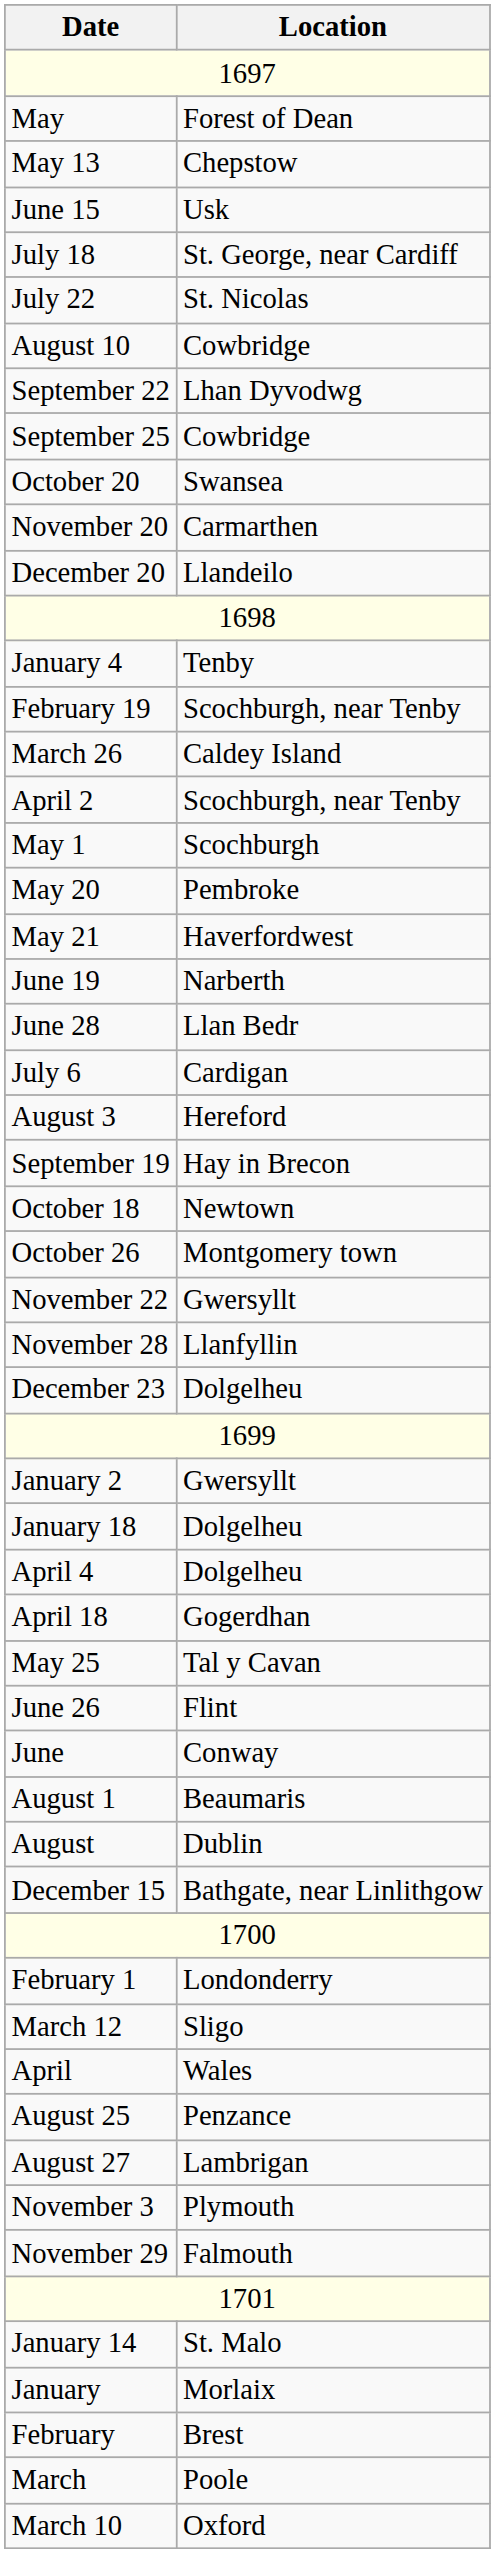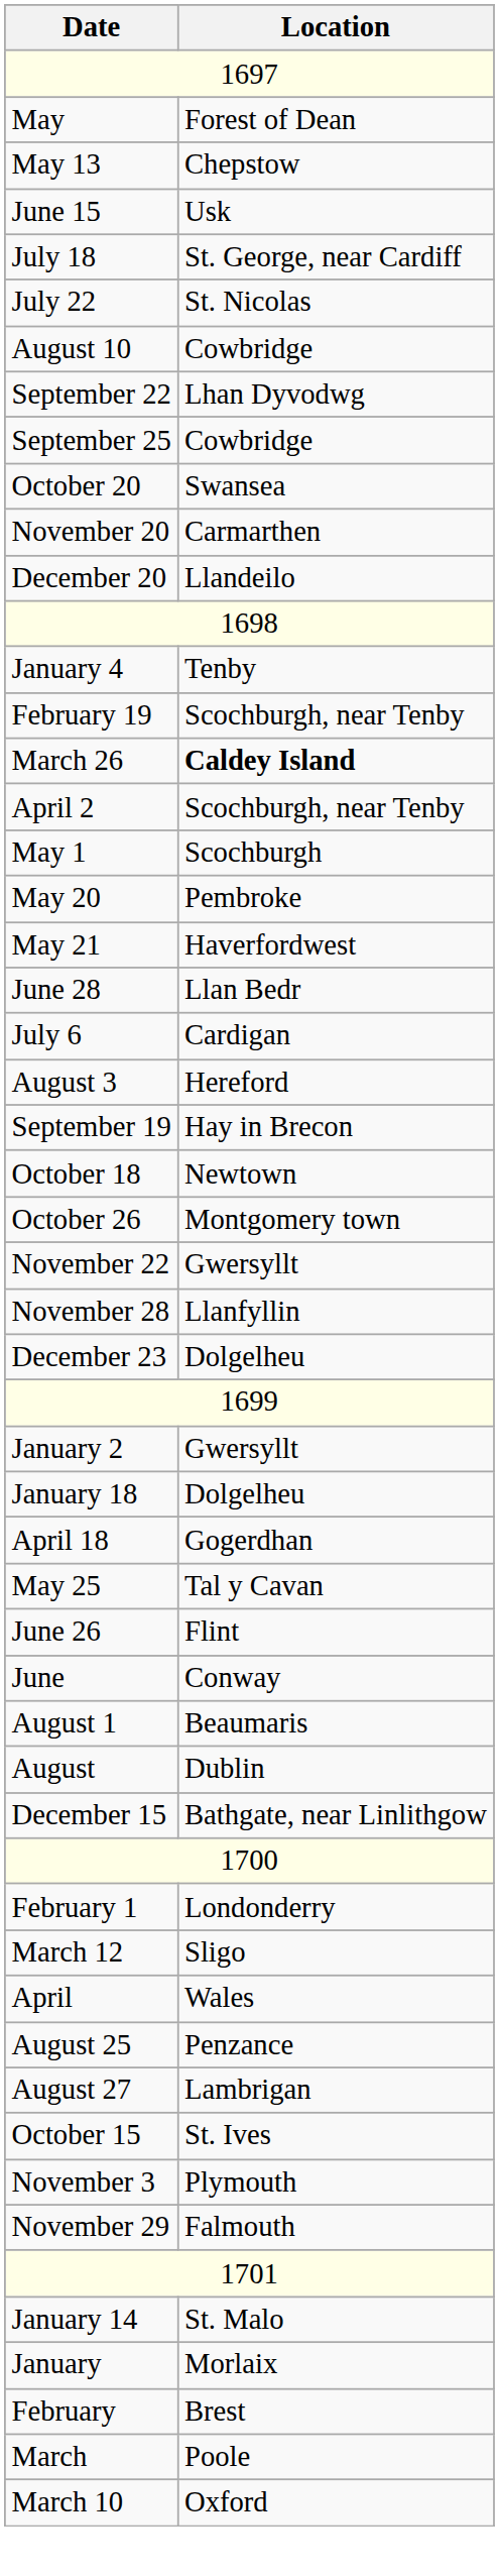March 26 | Location: normal -> bold
- row: June 19 | Narberth
- row: April 4 | Dolgelheu
+ row: October 15 | St. Ives
